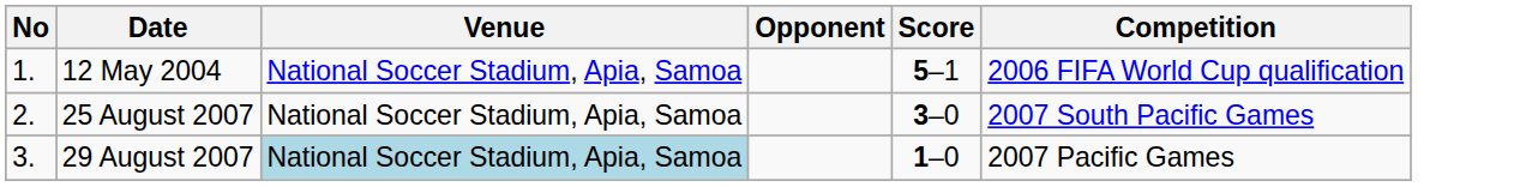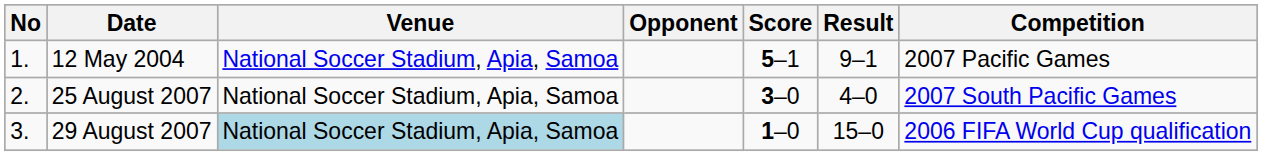+ column: Result | 9–1 | 4–0 | 15–0
12 May 2004 | Competition: 2006 FIFA World Cup qualification -> 2007 Pacific Games
29 August 2007 | Competition: 2007 Pacific Games -> 2006 FIFA World Cup qualification
